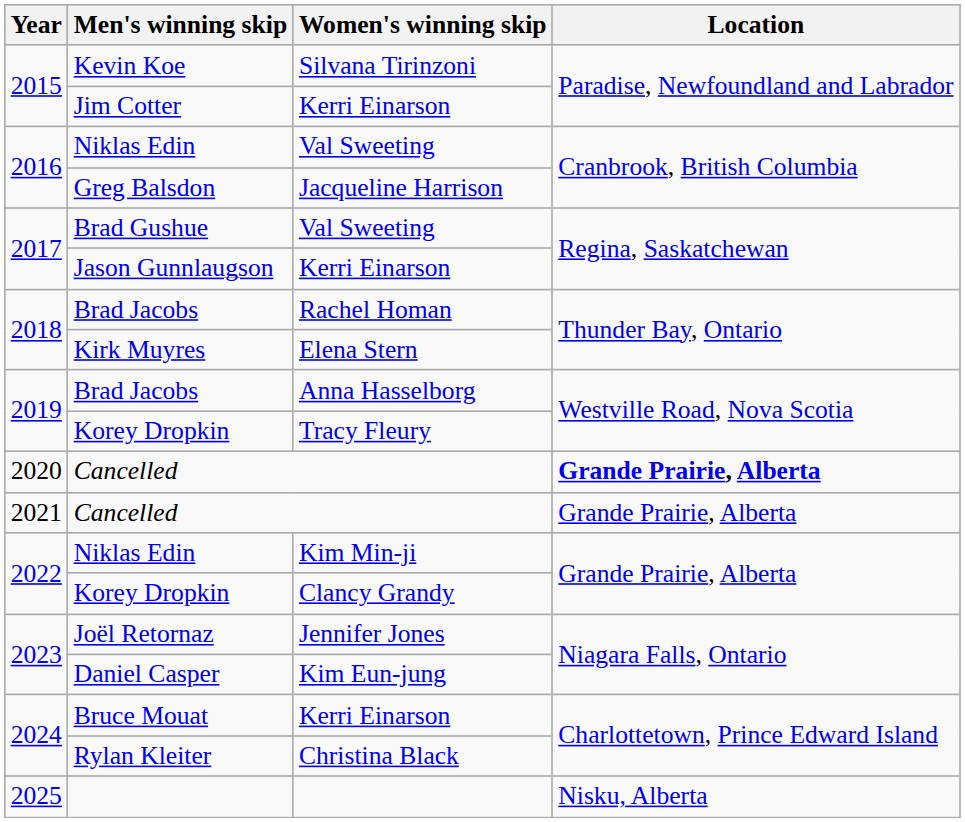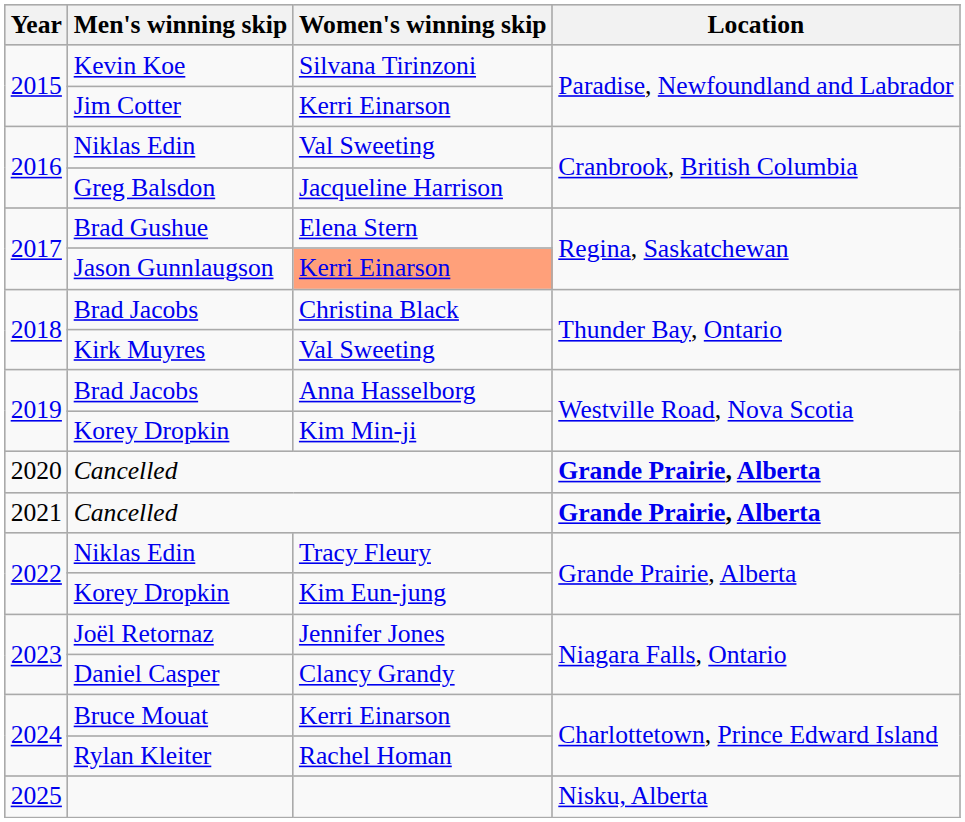Brad Gushue | Women's winning skip: Val Sweeting -> Elena Stern
Jason Gunnlaugson | Women's winning skip: no background -> lightsalmon background
2018 / Brad Jacobs | Women's winning skip: Rachel Homan -> Christina Black
Kirk Muyres | Women's winning skip: Elena Stern -> Val Sweeting
2019 / Korey Dropkin | Women's winning skip: Tracy Fleury -> Kim Min-ji
2021 / Cancelled | Location: normal -> bold
2022 / Niklas Edin | Women's winning skip: Kim Min-ji -> Tracy Fleury
2022 / Korey Dropkin | Women's winning skip: Clancy Grandy -> Kim Eun-jung
Daniel Casper | Women's winning skip: Kim Eun-jung -> Clancy Grandy
Rylan Kleiter | Women's winning skip: Christina Black -> Rachel Homan
